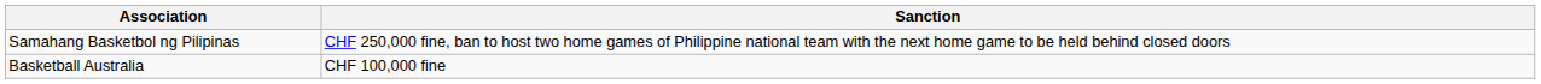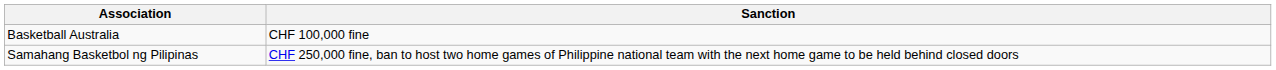rows swapped: Samahang Basketbol ng Pilipinas <-> Basketball Australia
